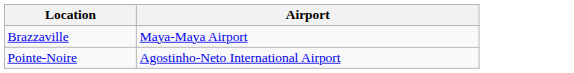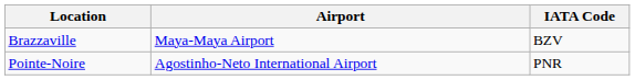+ column: IATA Code | BZV | PNR
